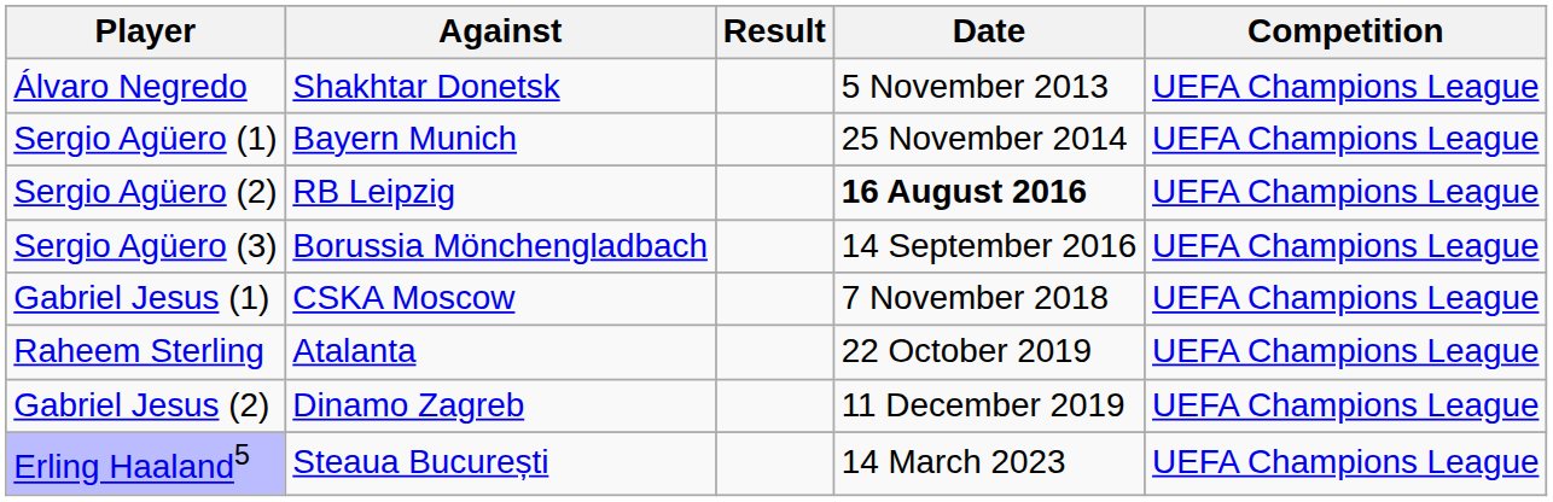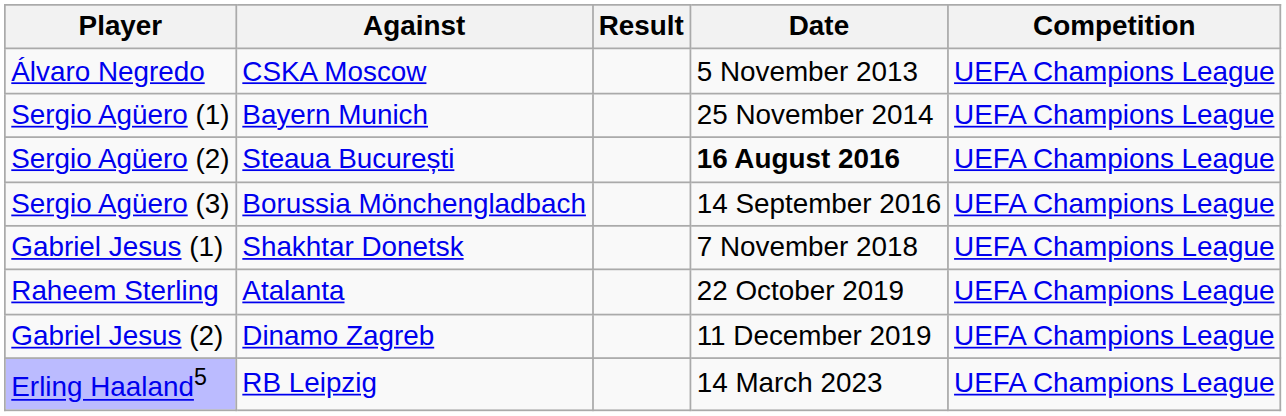Álvaro Negredo | Against: Shakhtar Donetsk -> CSKA Moscow
Sergio Agüero (2) | Against: RB Leipzig -> Steaua București
Gabriel Jesus (1) | Against: CSKA Moscow -> Shakhtar Donetsk
Erling Haaland5 | Against: Steaua București -> RB Leipzig
